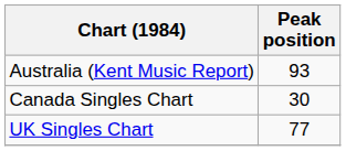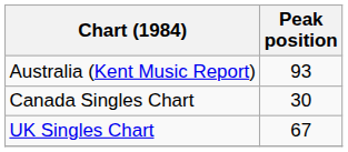UK Singles Chart | Peak position: 77 -> 67
